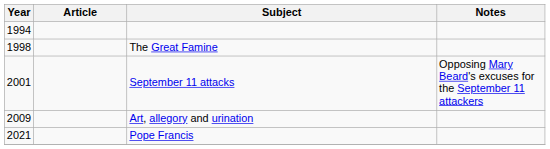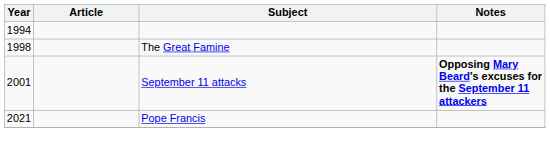September 11 attacks | Notes: normal -> bold
- row: 2009 | Art, allegory and urination
